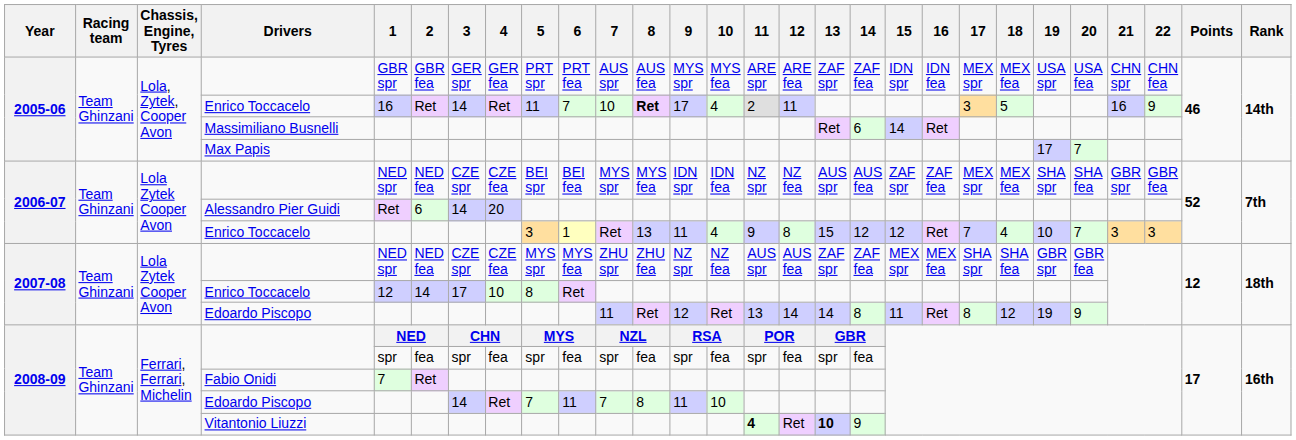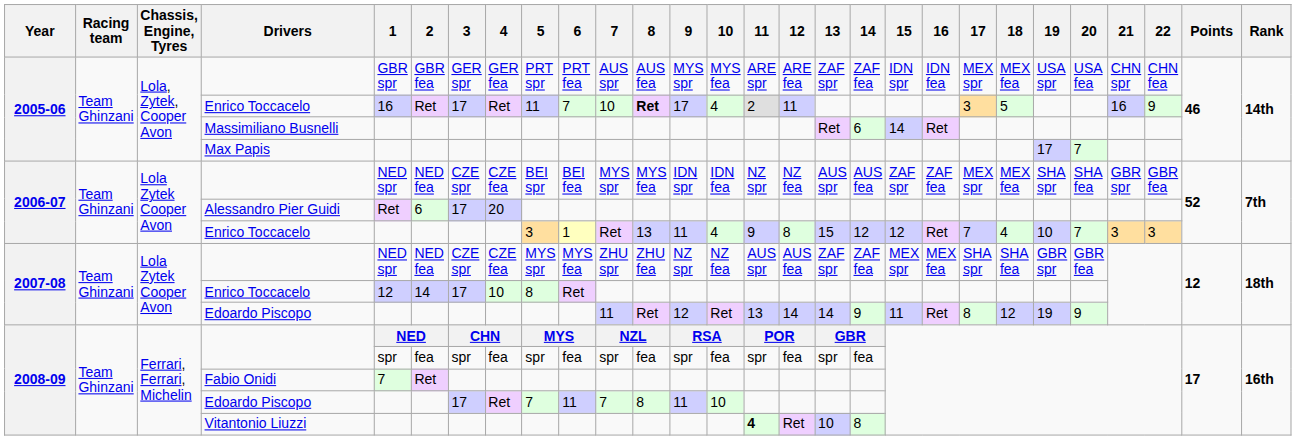2005-06 / Enrico Toccacelo | 3: 14 -> 17
Alessandro Pier Guidi | 3: 14 -> 17
2007-08 / Edoardo Piscopo | 14: 8 -> 9
2008-09 / Edoardo Piscopo | 3: 14 -> 17
Vitantonio Liuzzi | 13: bold -> normal
Vitantonio Liuzzi | 14: 9 -> 8
